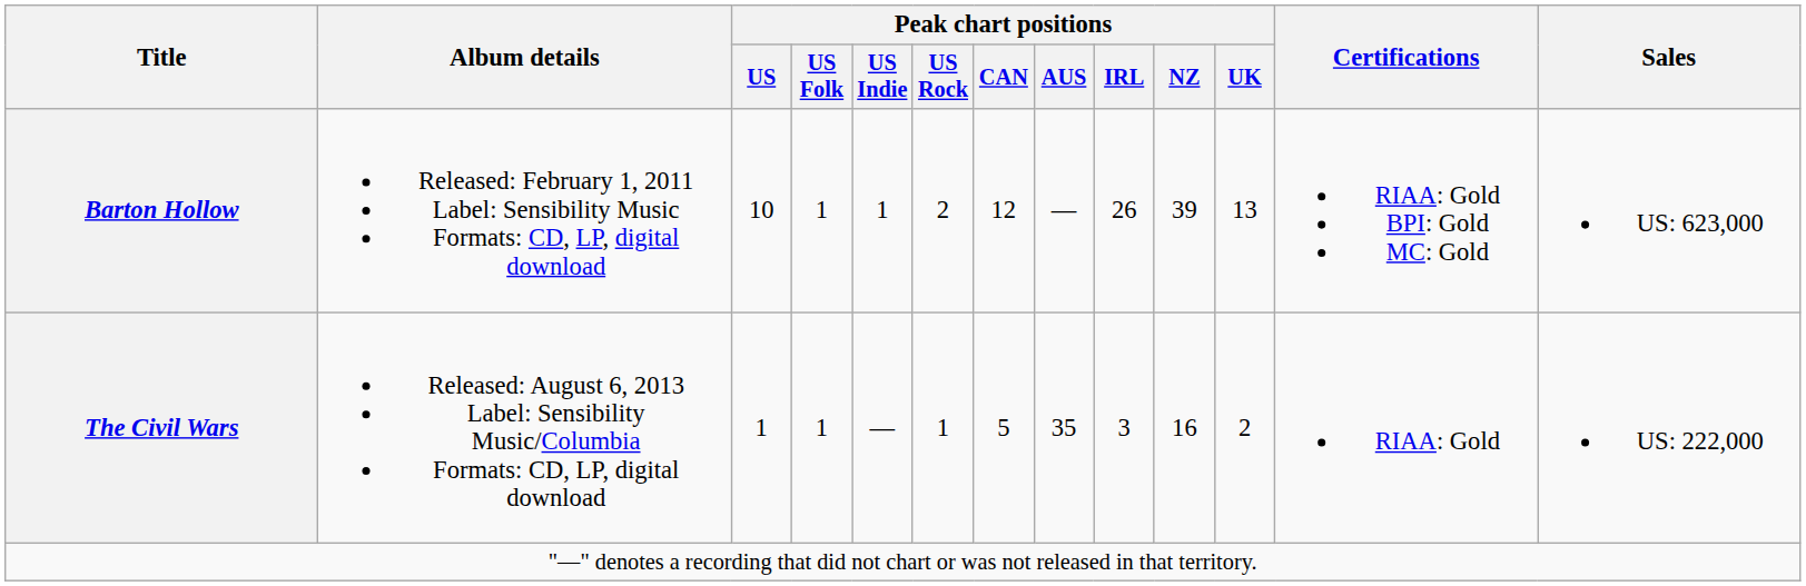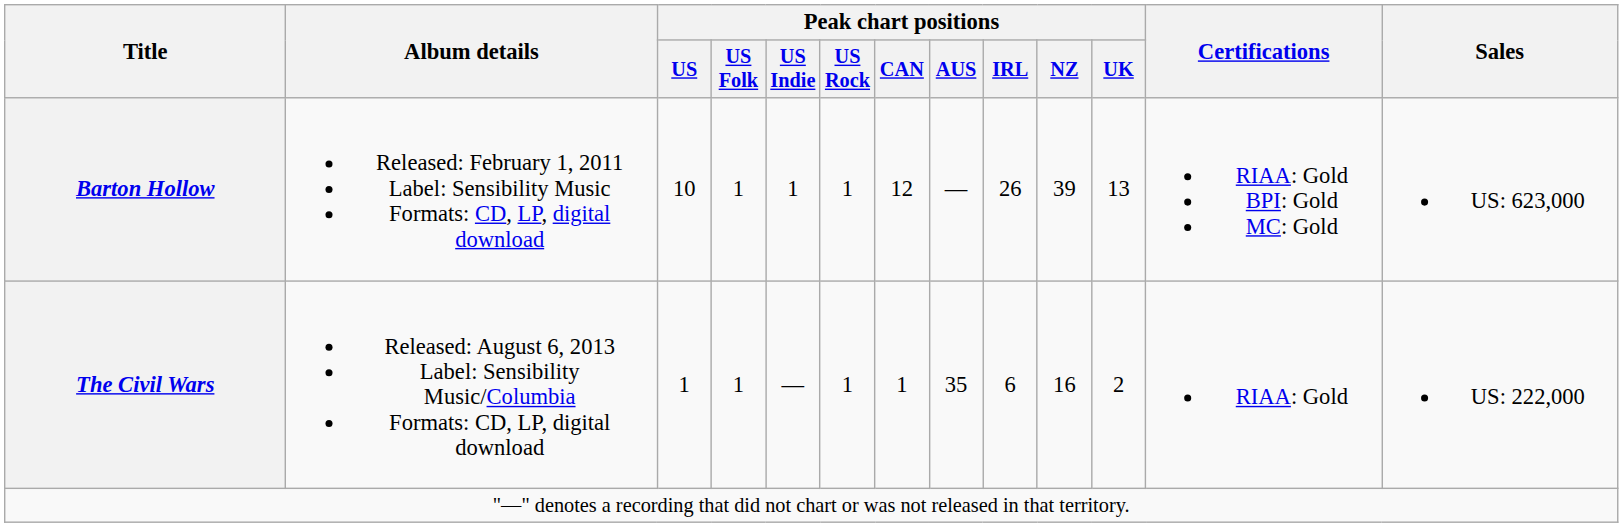Barton Hollow | Peak chart positions / US Rock: 2 -> 1
The Civil Wars | Peak chart positions / CAN: 5 -> 1
The Civil Wars | Peak chart positions / IRL: 3 -> 6
